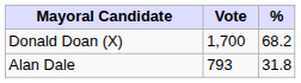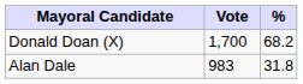Alan Dale | Vote: 793 -> 983
